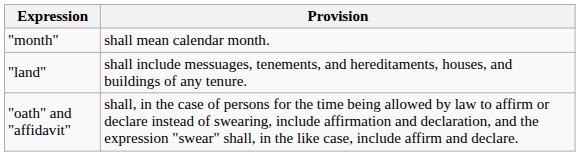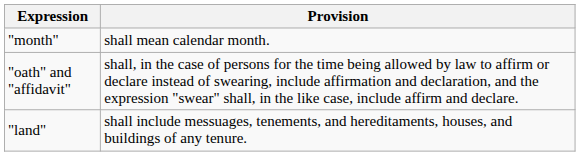rows swapped: "land" <-> "oath" and "affidavit"
